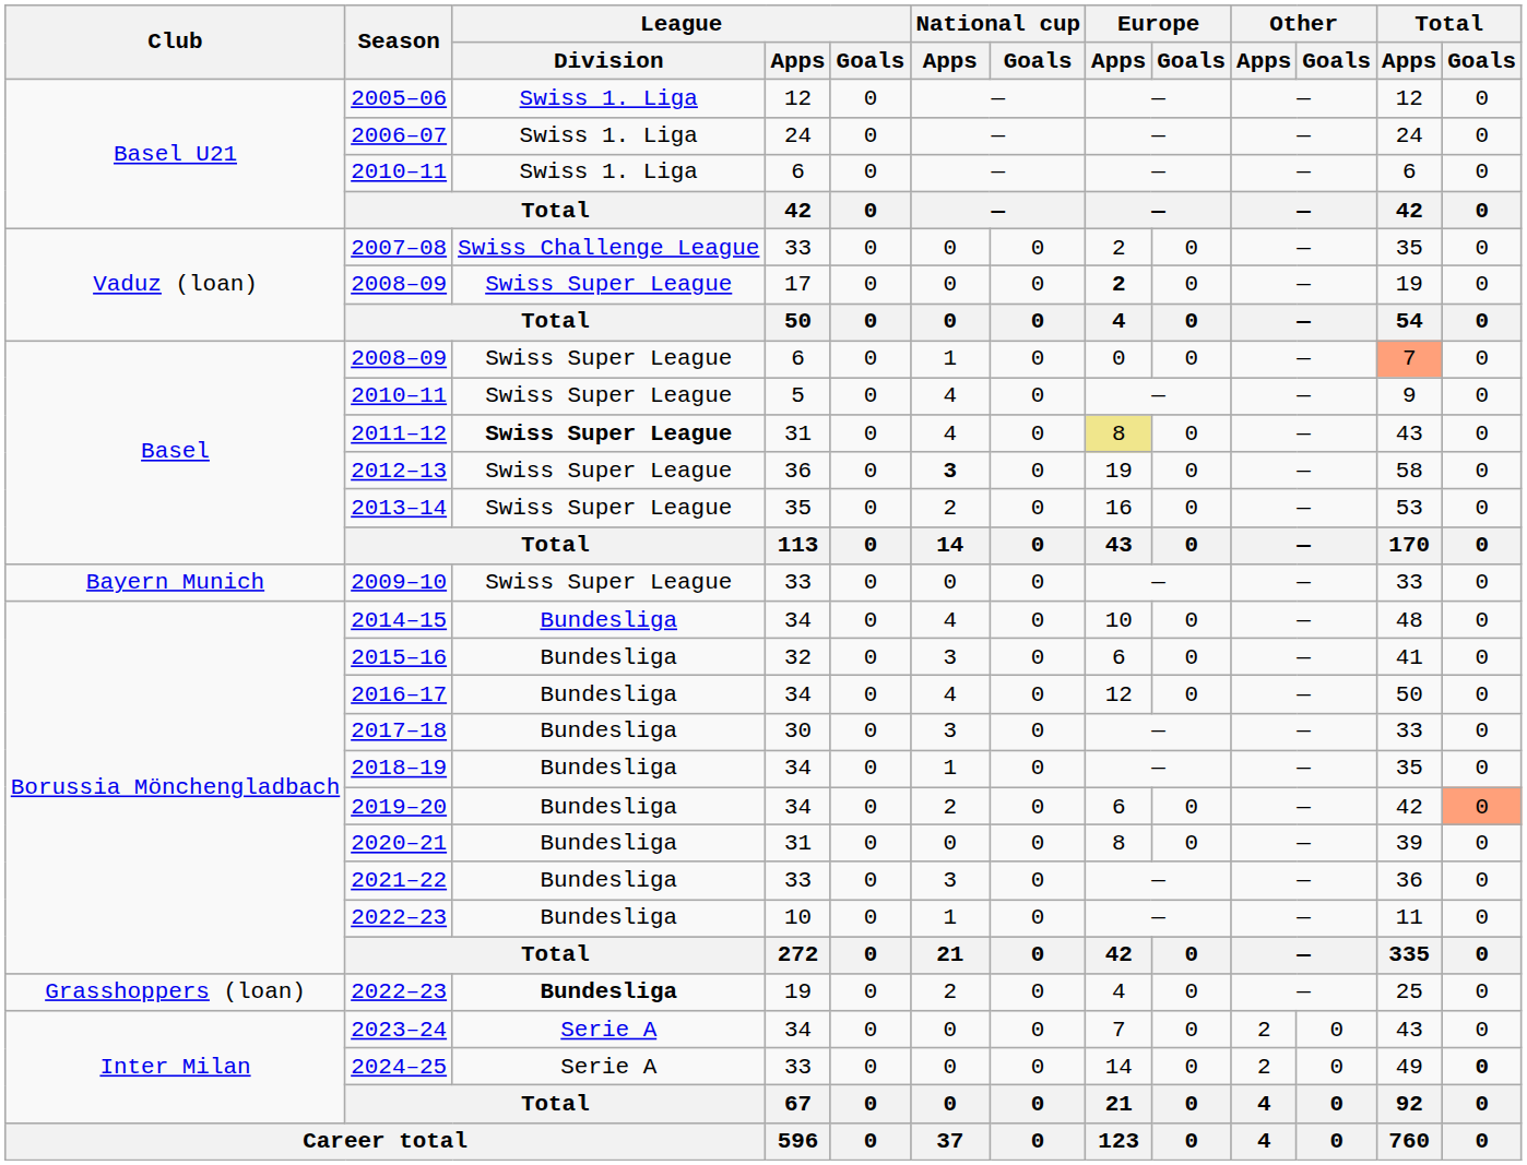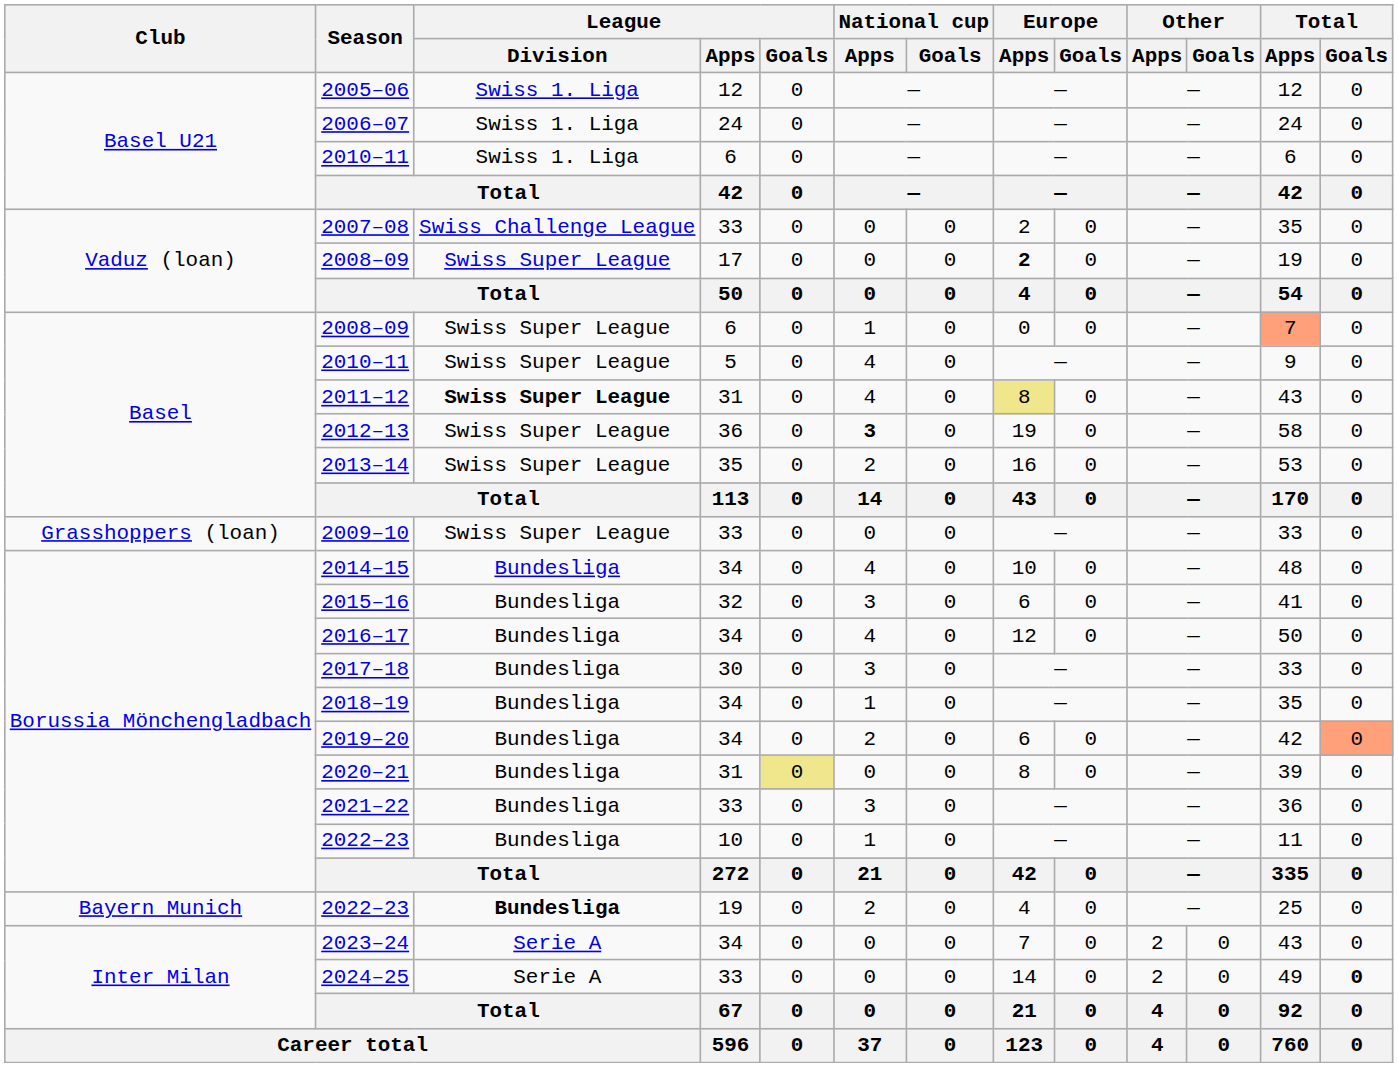2009–10 | Club: Bayern Munich -> Grasshoppers (loan)
2020–21 | League / Goals: no background -> khaki background
2022–23 / 19 | Club: Grasshoppers (loan) -> Bayern Munich
